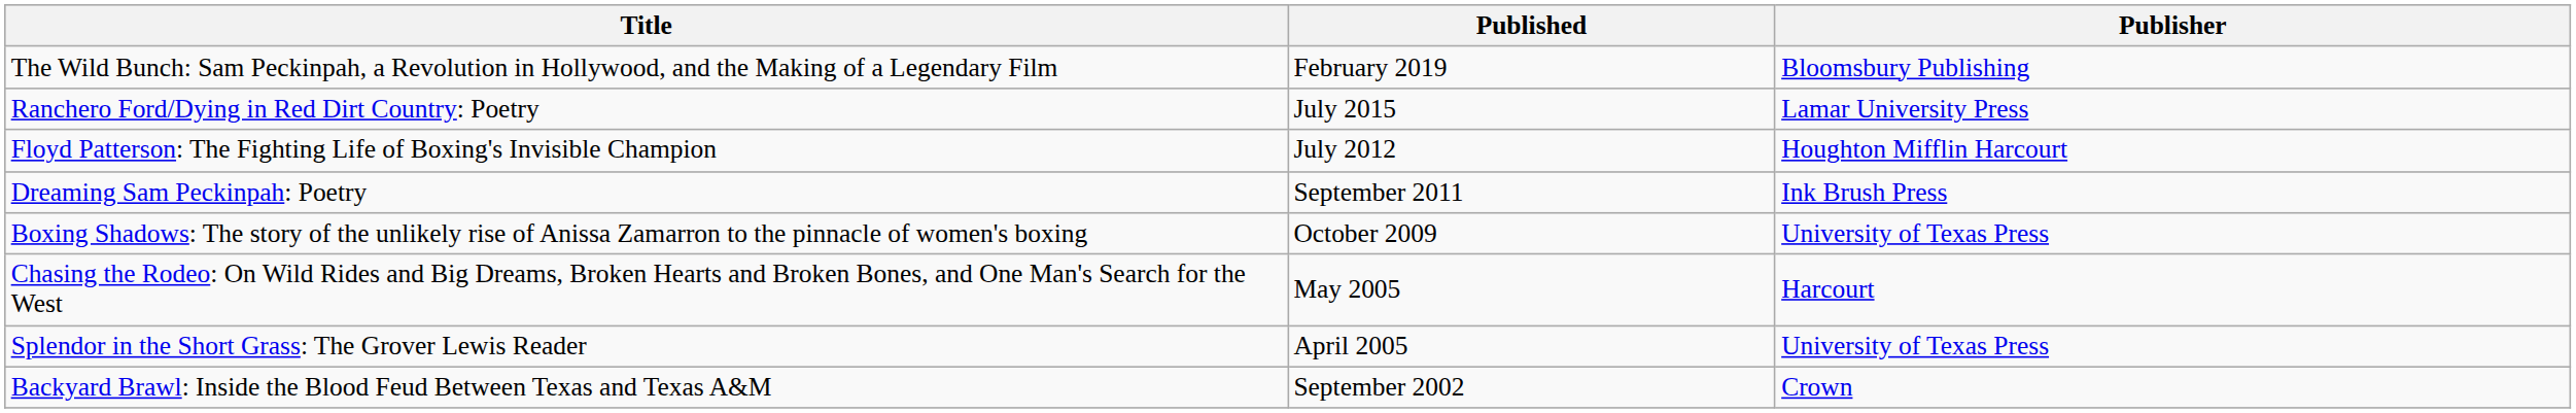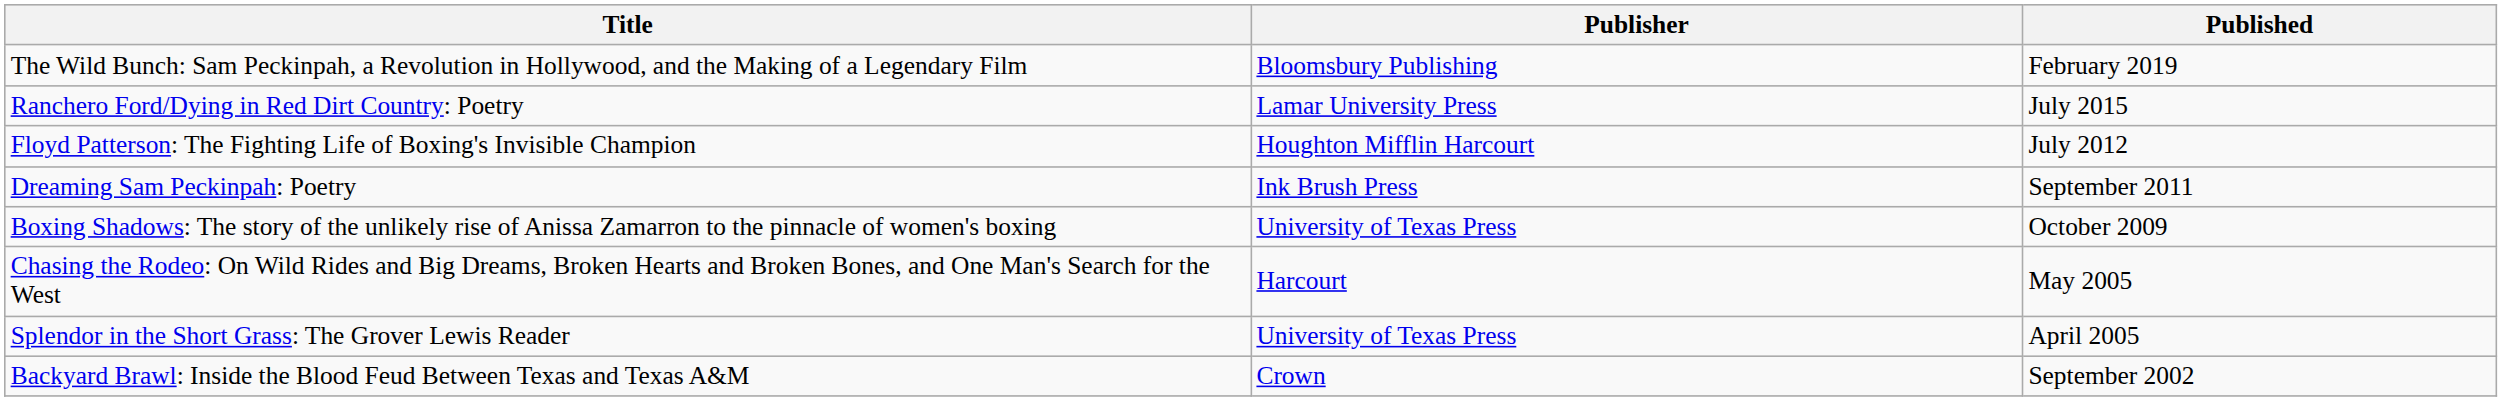columns swapped: Published <-> Publisher
